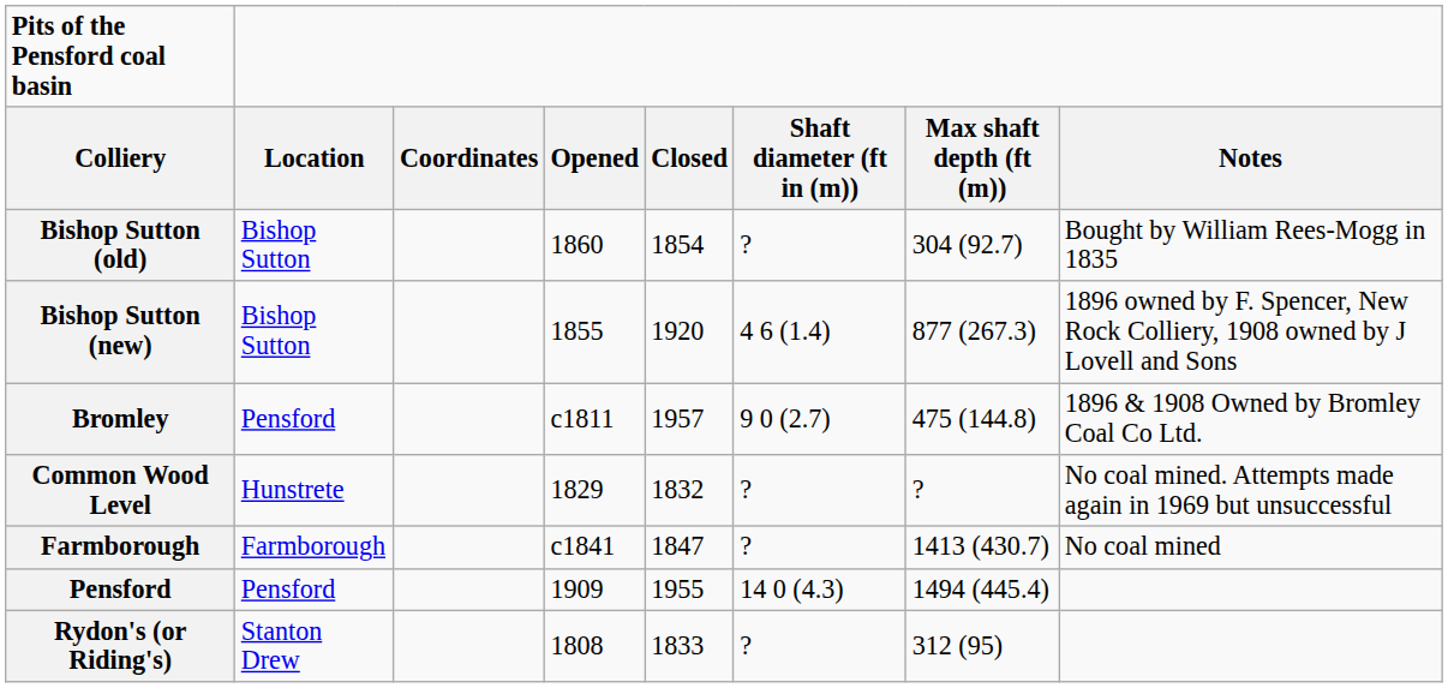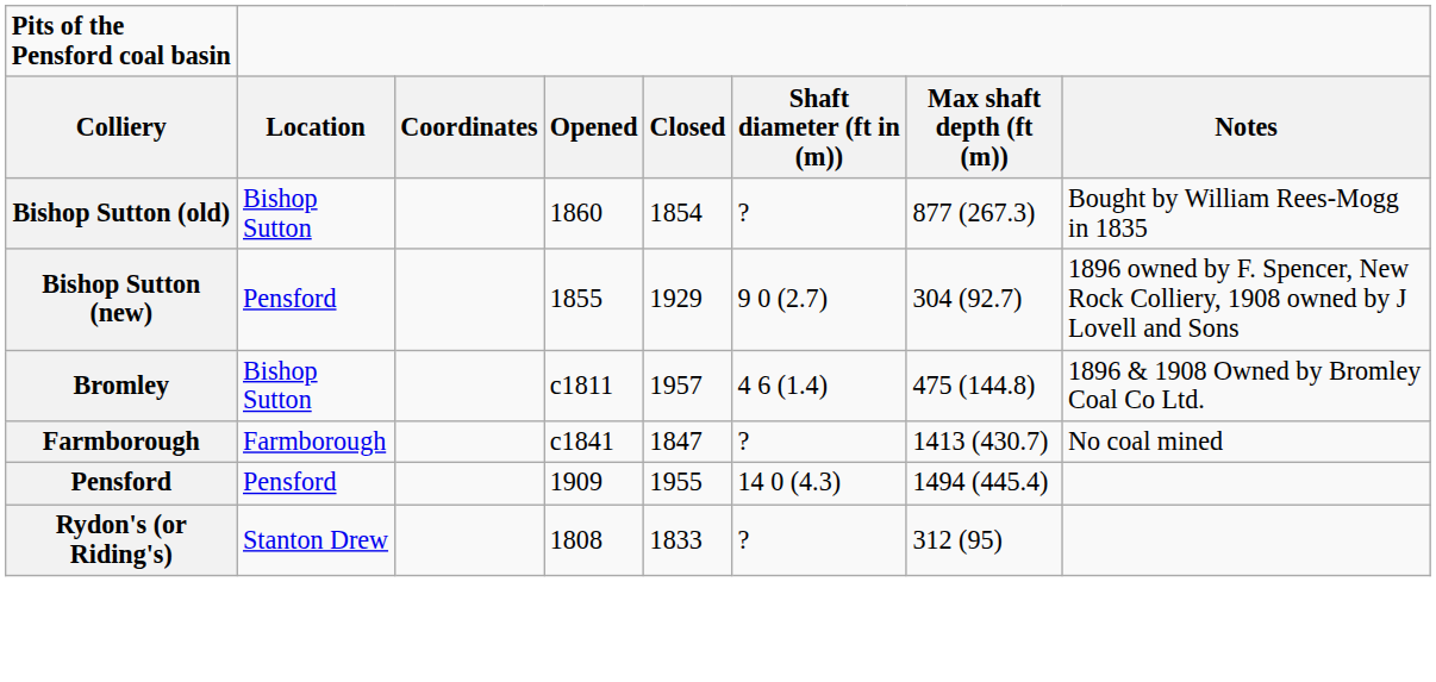Bishop Sutton (old) | Max shaft depth (ft (m)): 304 (92.7) -> 877 (267.3)
Bishop Sutton (new) | Location: Bishop Sutton -> Pensford
Bishop Sutton (new) | Closed: 1920 -> 1929
Bishop Sutton (new) | Shaft diameter (ft in (m)): 4 6 (1.4) -> 9 0 (2.7)
Bishop Sutton (new) | Max shaft depth (ft (m)): 877 (267.3) -> 304 (92.7)
Bromley | Location: Pensford -> Bishop Sutton
Bromley | Shaft diameter (ft in (m)): 9 0 (2.7) -> 4 6 (1.4)
- row: Common Wood Level | Hunstrete | 1829 | 1832 | ? | ? | No coal mined. Attempts made again in 1969 but unsuccessful
